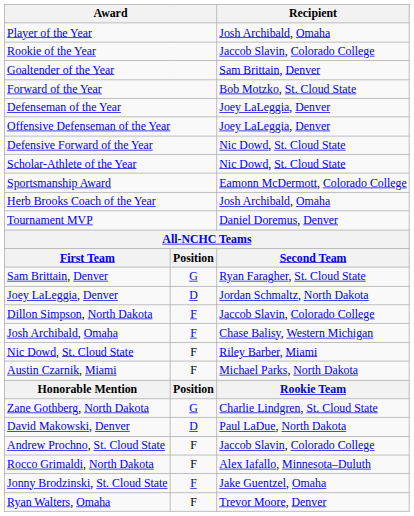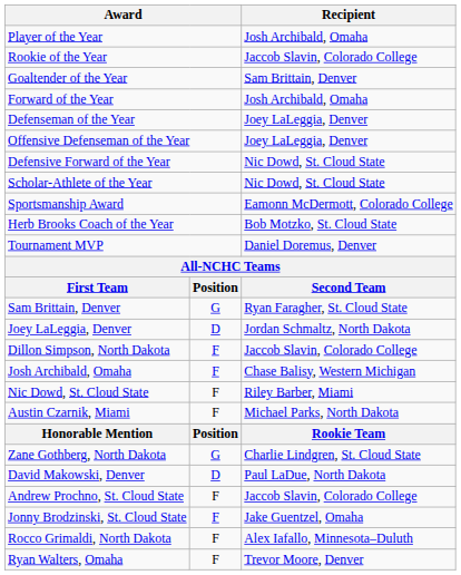Forward of the Year | Recipient: Bob Motzko, St. Cloud State -> Josh Archibald, Omaha
Herb Brooks Coach of the Year | Recipient: Josh Archibald, Omaha -> Bob Motzko, St. Cloud State
rows swapped: Jonny Brodzinski, St. Cloud State <-> Rocco Grimaldi, North Dakota
